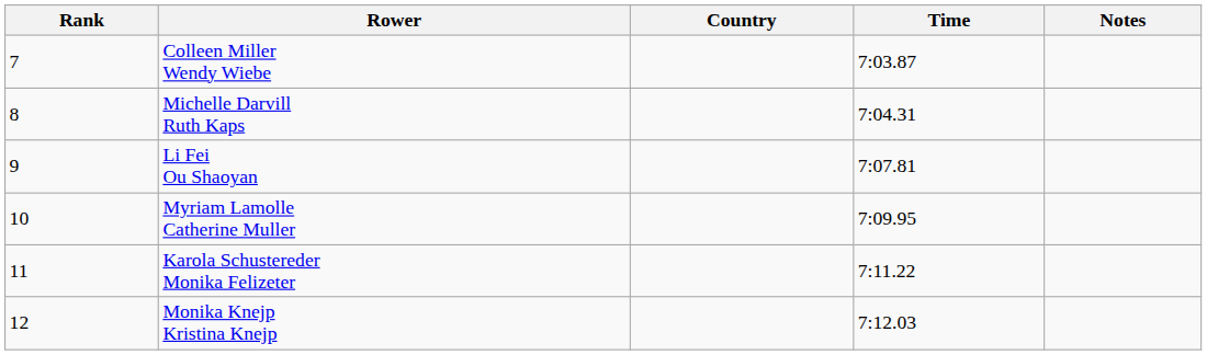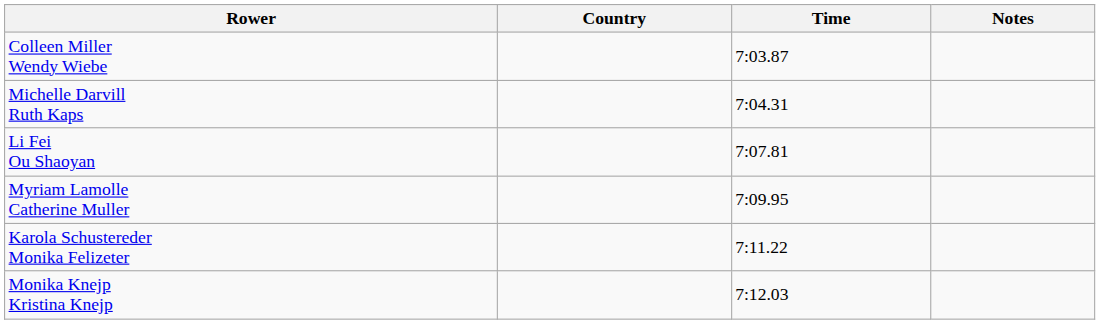- column: Rank | 7 | 8 | 9 | 10 | 11 | 12
